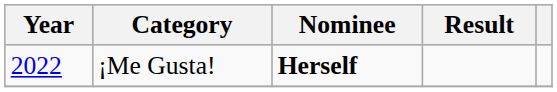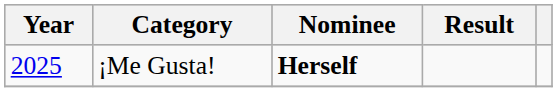¡Me Gusta! | Year: 2022 -> 2025
